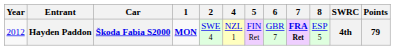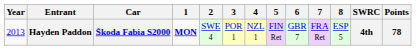+ column: 3 | POR 1
Hayden Paddon | Year: 2012 -> 2013
Hayden Paddon | 7: bold -> normal
Hayden Paddon | Points: 79 -> 78
